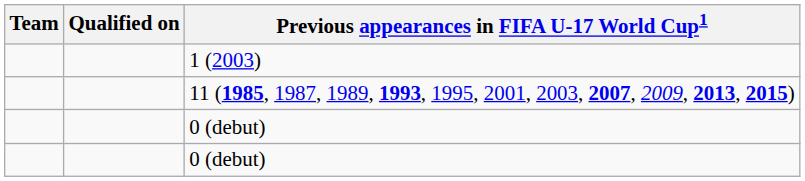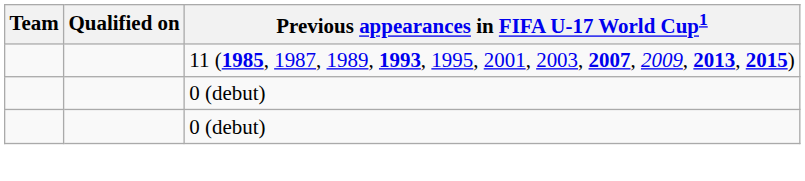- row: 1 (2003)
